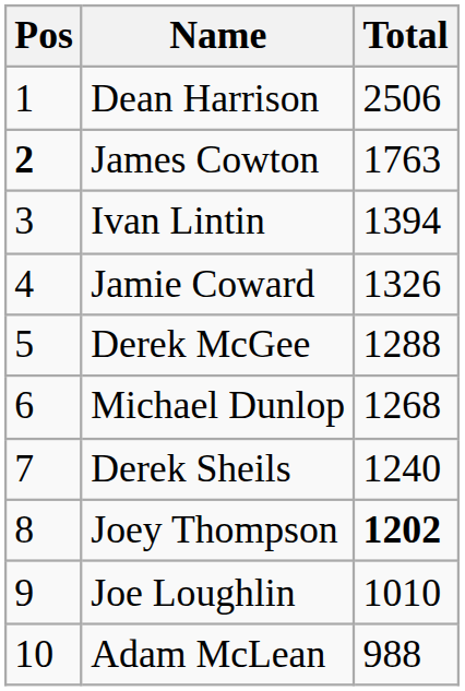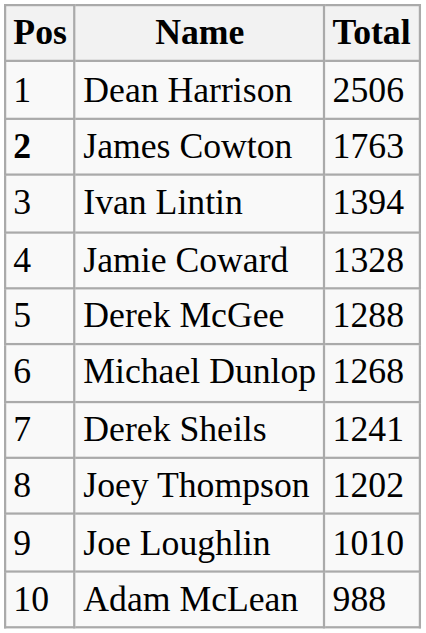Jamie Coward | Total: 1326 -> 1328
Derek Sheils | Total: 1240 -> 1241
Joey Thompson | Total: bold -> normal
